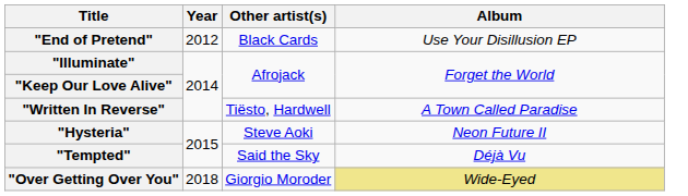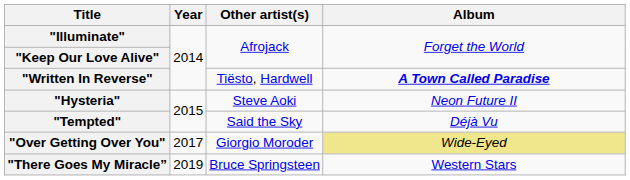- row: "End of Pretend" | 2012 | Black Cards | Use Your Disillusion EP
"Written In Reverse" | Album: normal -> bold
"Over Getting Over You" | Year: 2018 -> 2017
+ row: "There Goes My Miracle” | 2019 | Bruce Springsteen | Western Stars
